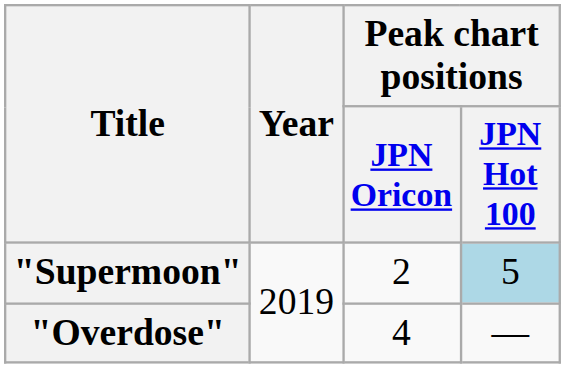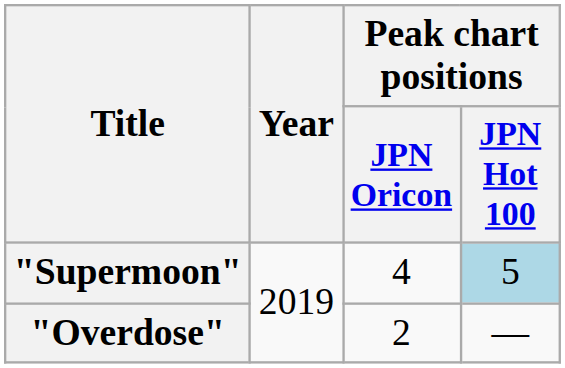"Supermoon" | Peak chart positions / JPN Oricon: 2 -> 4
"Overdose" | Peak chart positions / JPN Oricon: 4 -> 2
